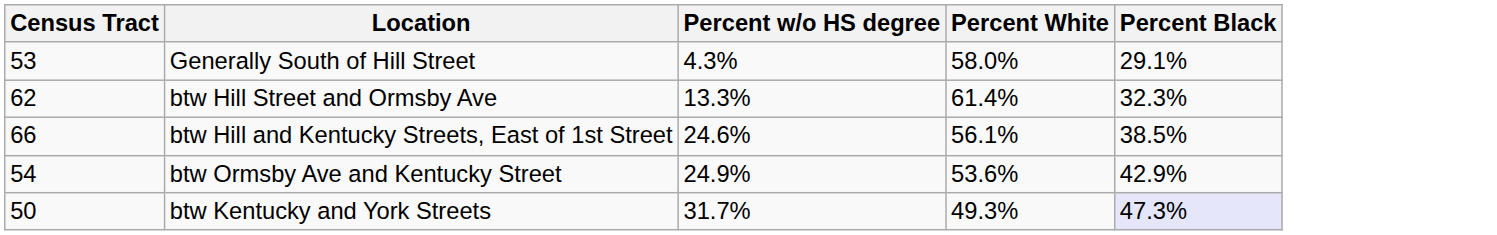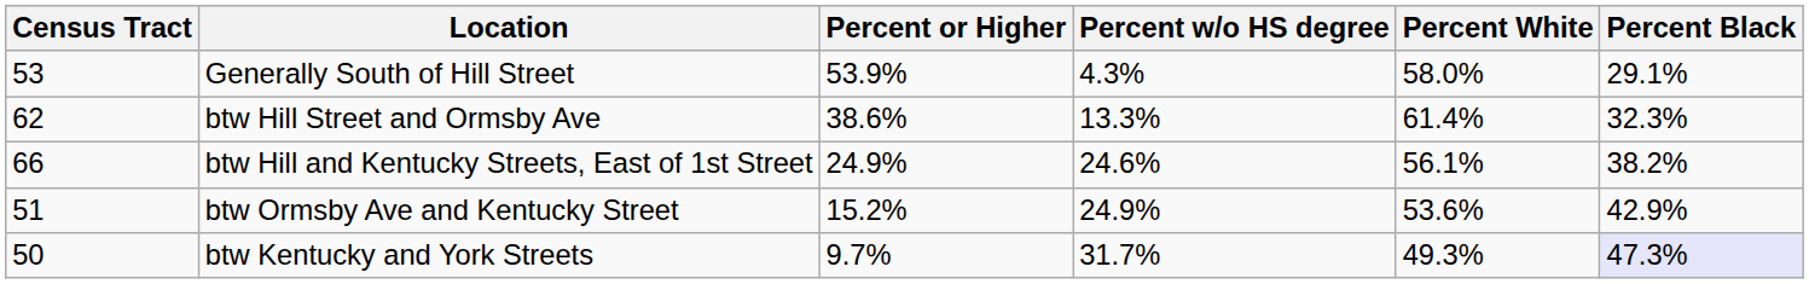+ column: Percent or Higher | 53.9% | 38.6% | 24.9% | 15.2% | 9.7%
btw Hill and Kentucky Streets, East of 1st Street | Percent Black: 38.5% -> 38.2%
btw Ormsby Ave and Kentucky Street | Census Tract: 54 -> 51
